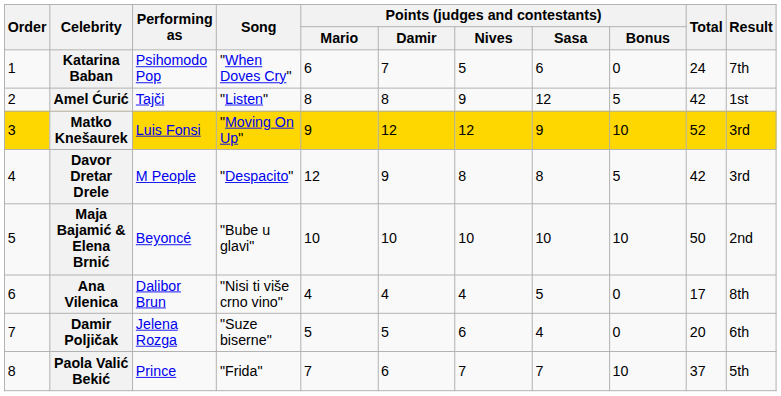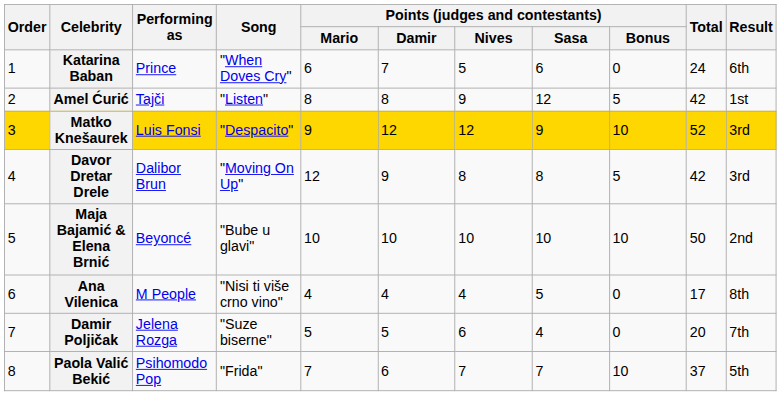Katarina Baban | Performing as: Psihomodo Pop -> Prince
Katarina Baban | Result: 7th -> 6th
Matko Knešaurek | Song: "Moving On Up" -> "Despacito"
Davor Dretar Drele | Performing as: M People -> Dalibor Brun
Davor Dretar Drele | Song: "Despacito" -> "Moving On Up"
Ana Vilenica | Performing as: Dalibor Brun -> M People
Damir Poljičak | Result: 6th -> 7th
Paola Valić Bekić | Performing as: Prince -> Psihomodo Pop
